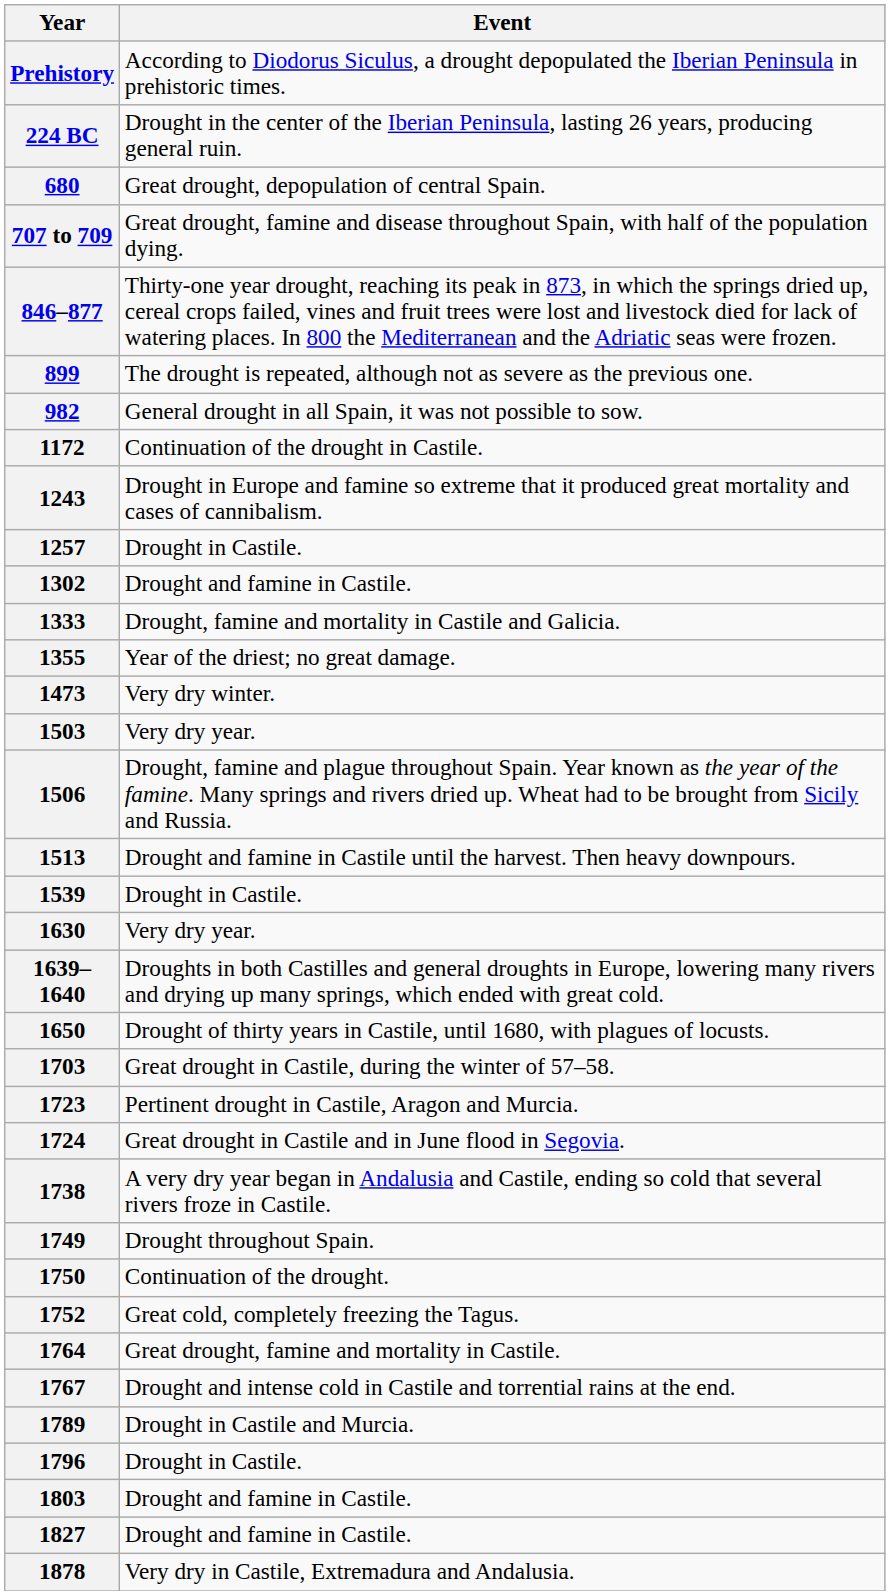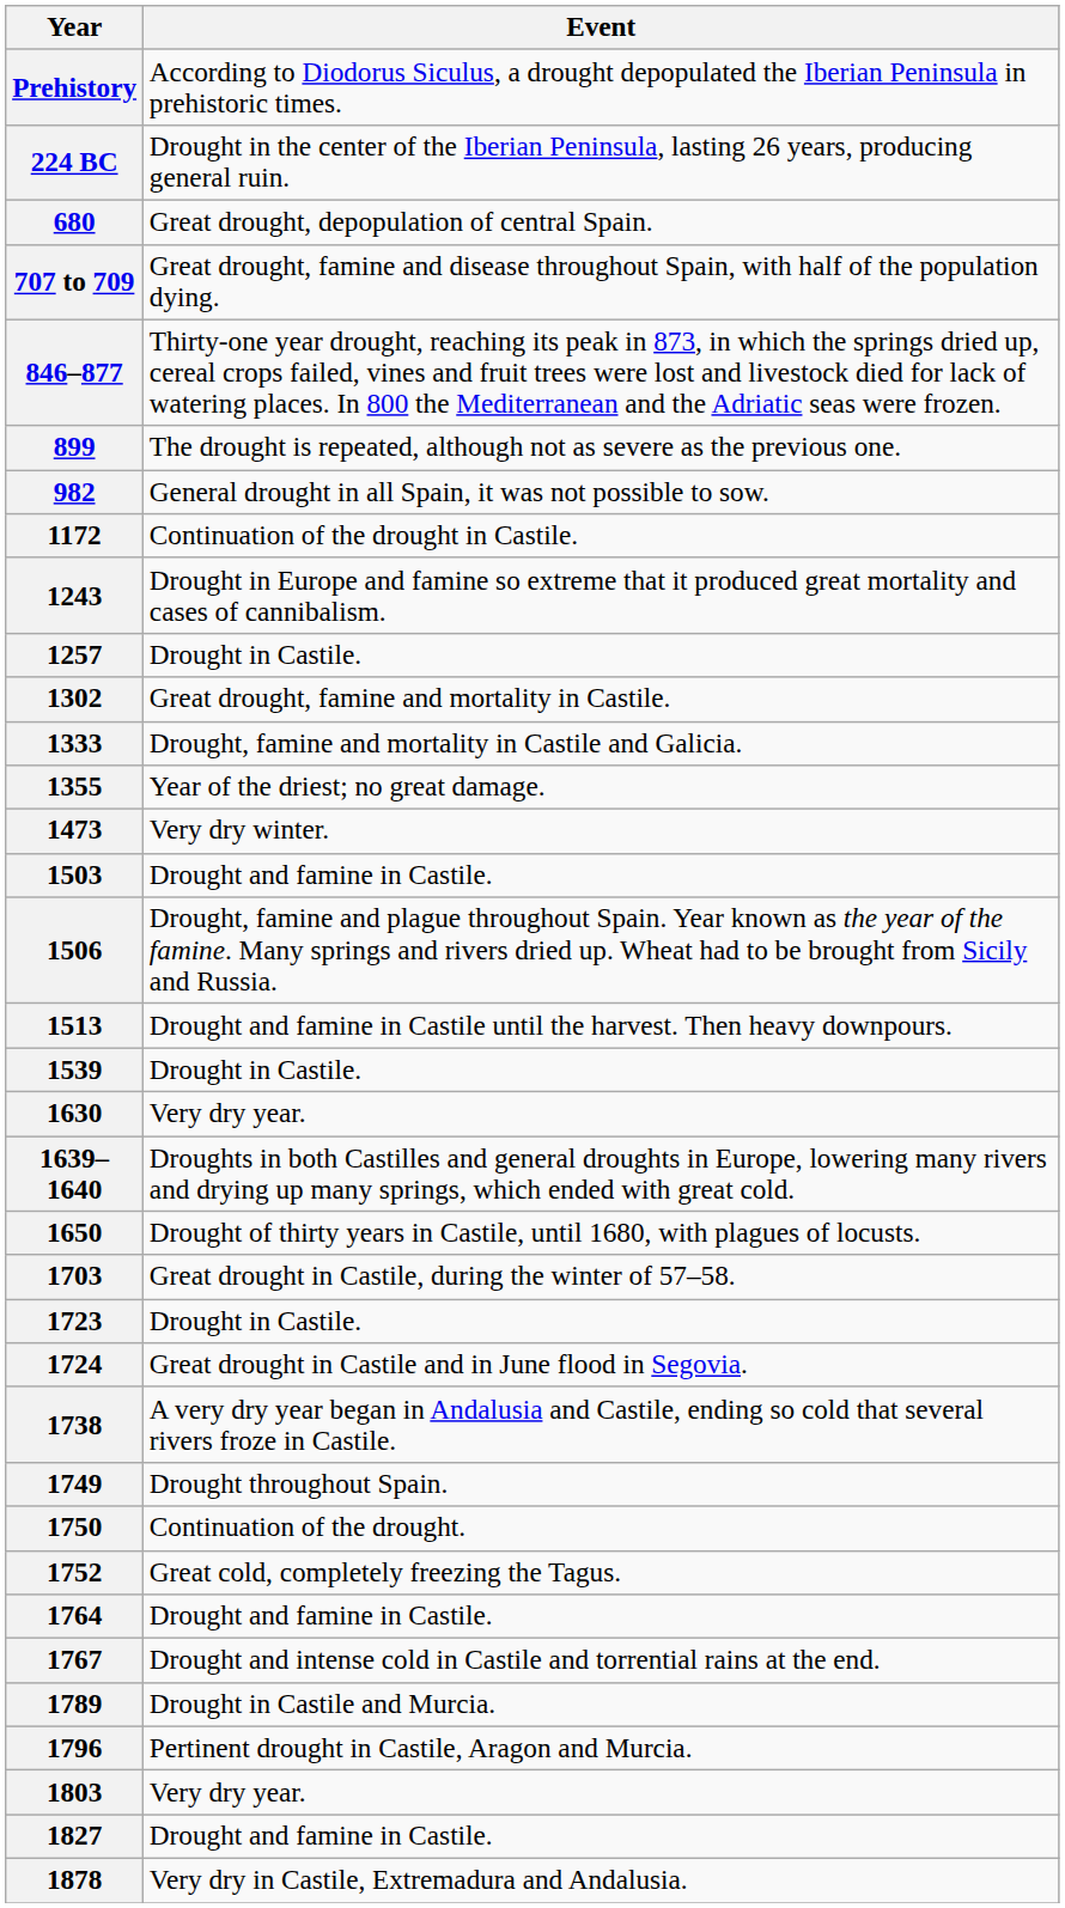1302 | Event: Drought and famine in Castile. -> Great drought, famine and mortality in Castile.
1503 | Event: Very dry year. -> Drought and famine in Castile.
1723 | Event: Pertinent drought in Castile, Aragon and Murcia. -> Drought in Castile.
1764 | Event: Great drought, famine and mortality in Castile. -> Drought and famine in Castile.
1796 | Event: Drought in Castile. -> Pertinent drought in Castile, Aragon and Murcia.
1803 | Event: Drought and famine in Castile. -> Very dry year.
